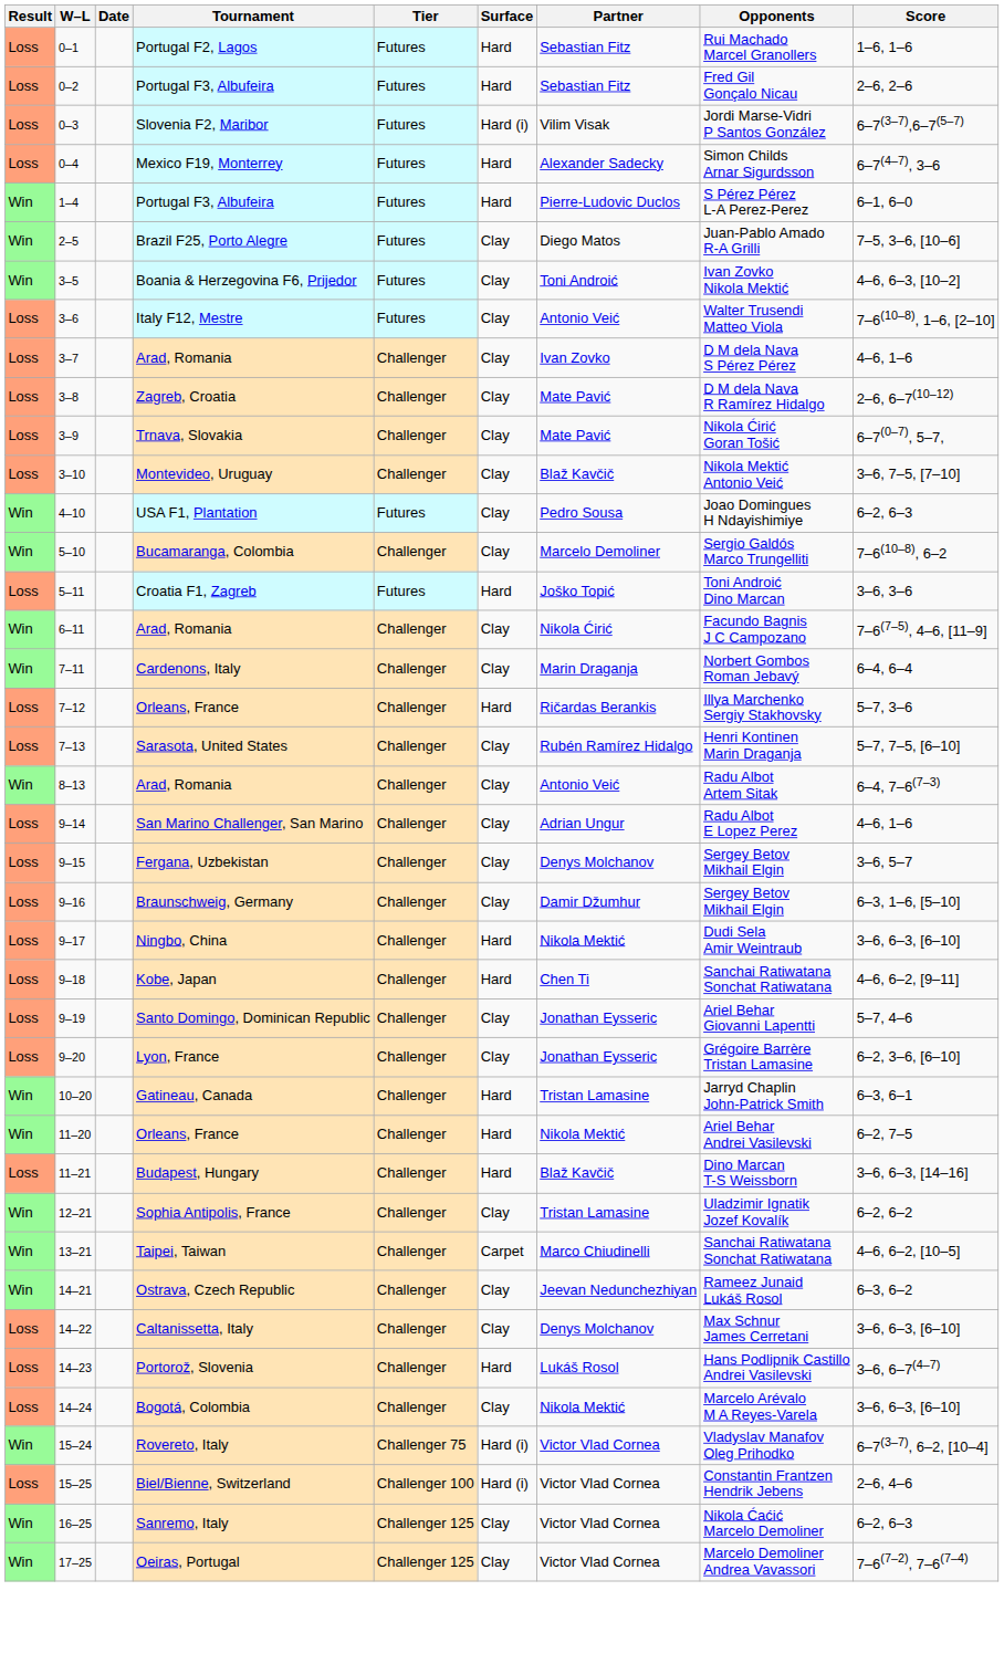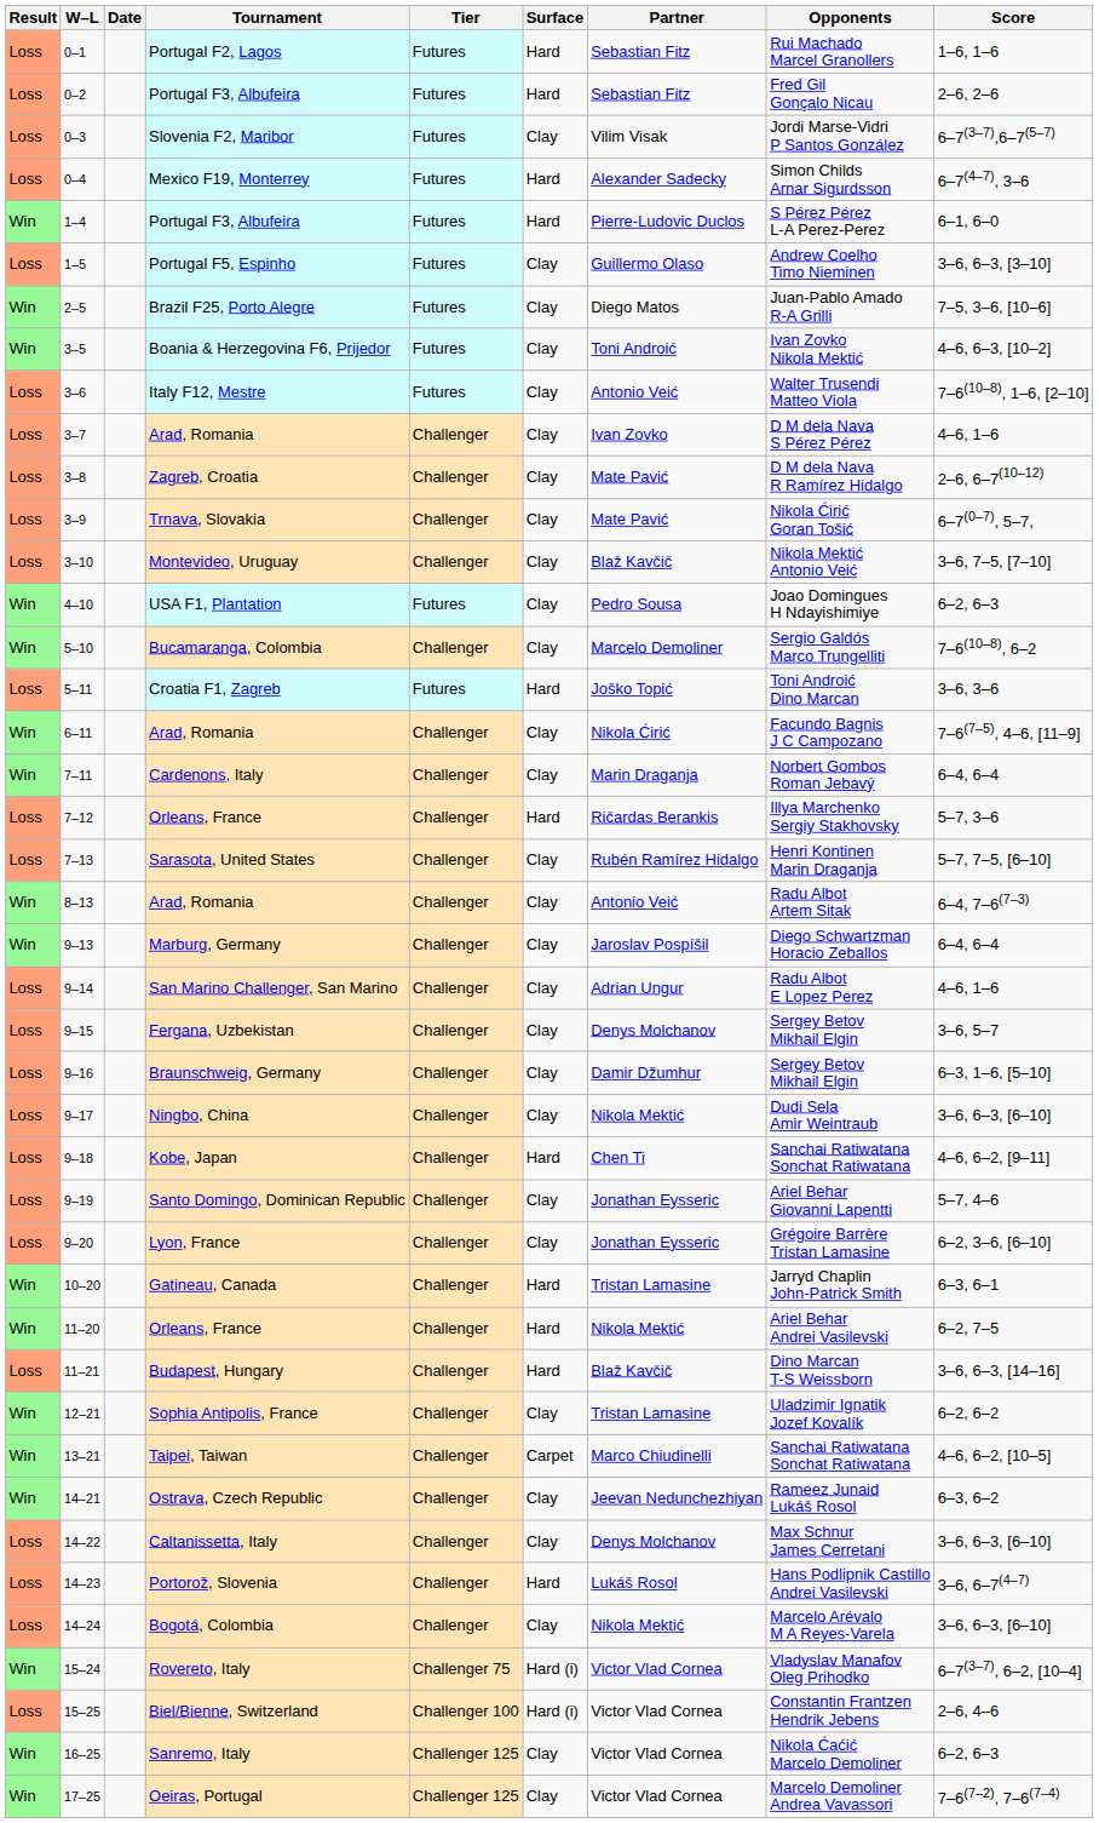Slovenia F2, Maribor | Surface: Hard (i) -> Clay
+ row: Loss | 1–5 | Portugal F5, Espinho | Futures | Clay | Guillermo Olaso | Andrew Coelho Timo Nieminen | 3–6, 6–3, [3–10]
+ row: Win | 9–13 | Marburg, Germany | Challenger | Clay | Jaroslav Pospíšil | Diego Schwartzman Horacio Zeballos | 6–4, 6–4
Ningbo, China | Surface: Hard -> Clay
